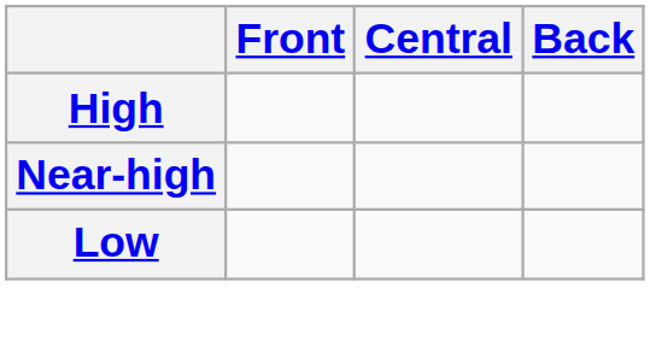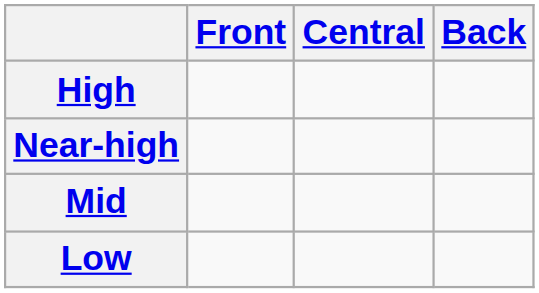+ row: Mid
